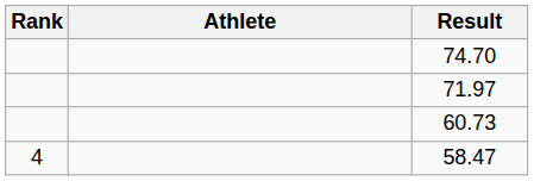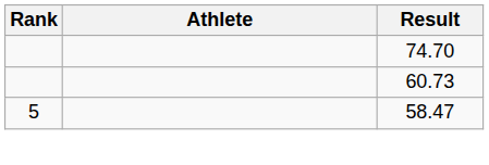- row: 71.97
58.47 | Rank: 4 -> 5
